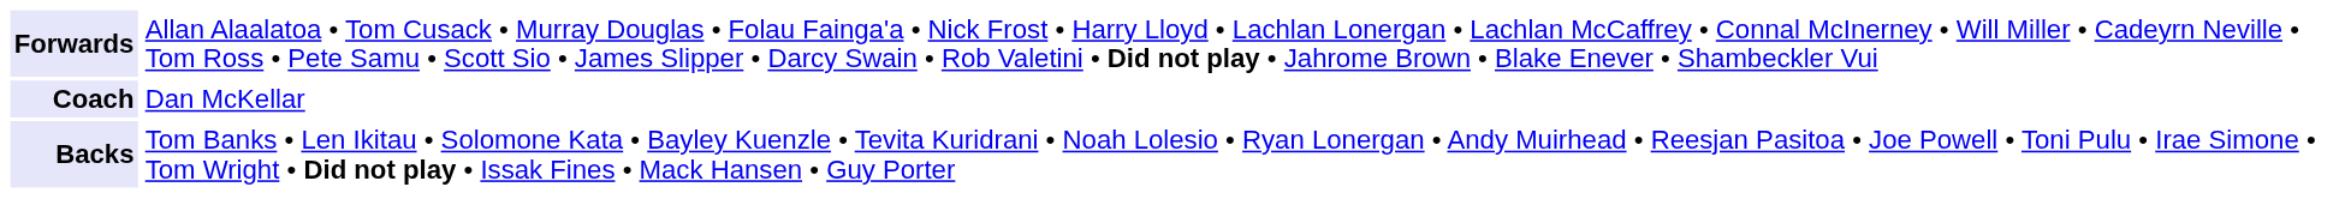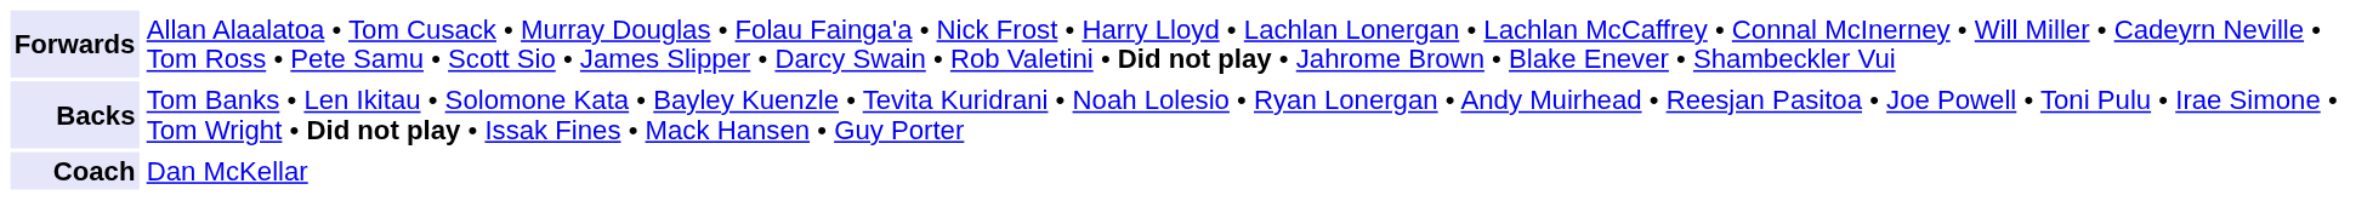rows swapped: Backs <-> Coach
